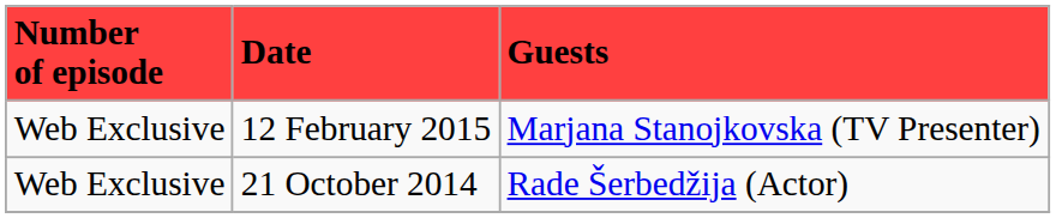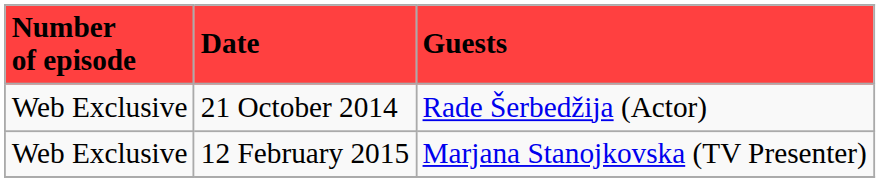rows swapped: 21 October 2014 <-> 12 February 2015
